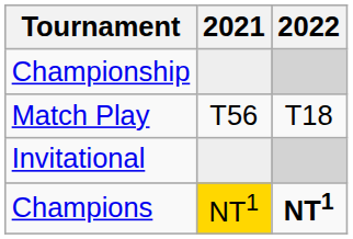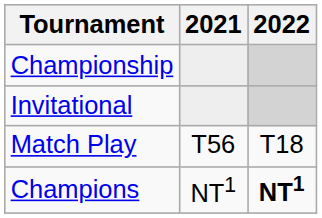rows swapped: Match Play <-> Invitational
Champions | 2021: gold background -> no background
